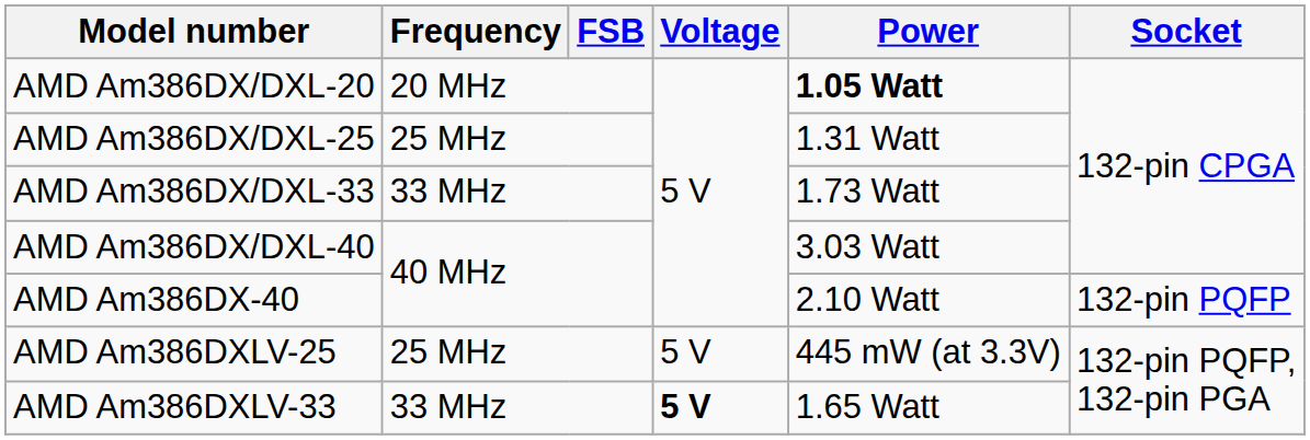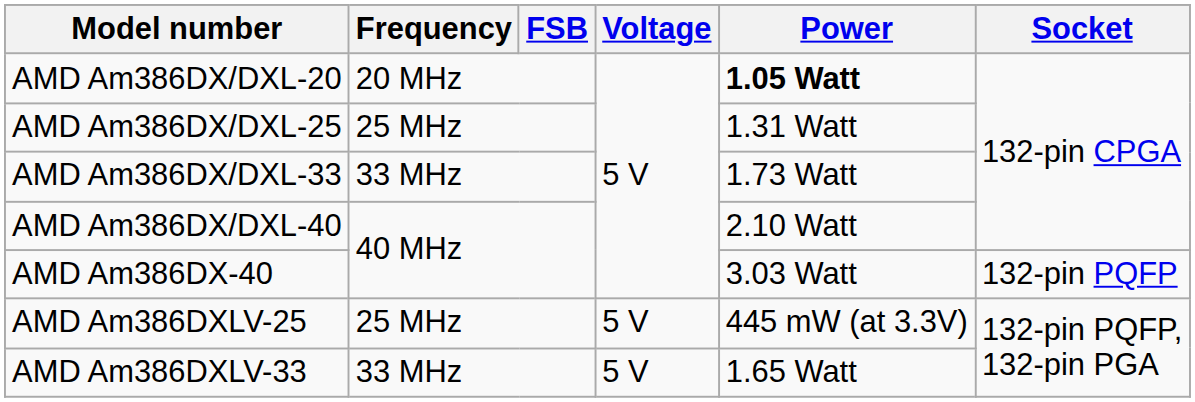AMD Am386DX/DXL-40 | Power: 3.03 Watt -> 2.10 Watt
AMD Am386DX-40 | Power: 2.10 Watt -> 3.03 Watt
AMD Am386DXLV-33 | Voltage: bold -> normal
